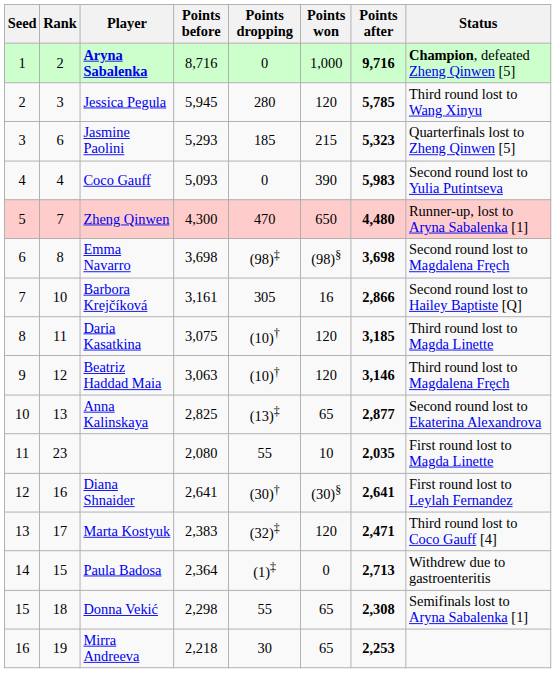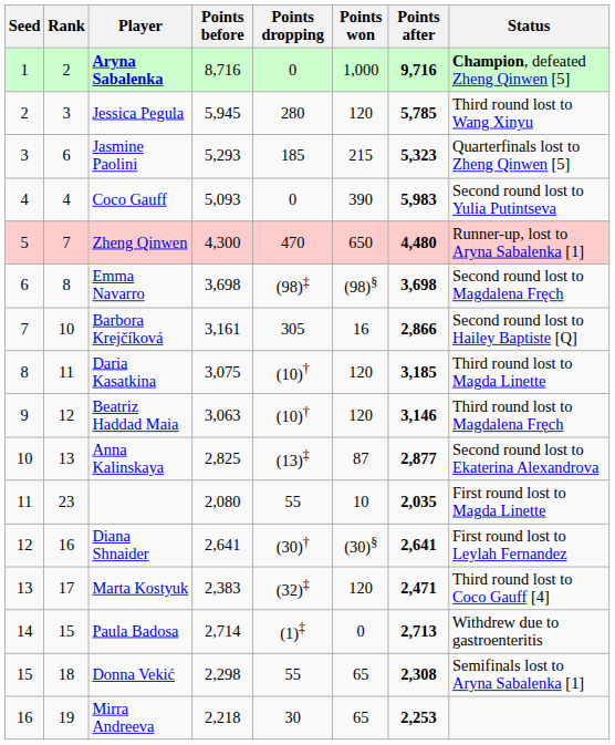Anna Kalinskaya | Points won: 65 -> 87
Paula Badosa | Points before: 2,364 -> 2,714
